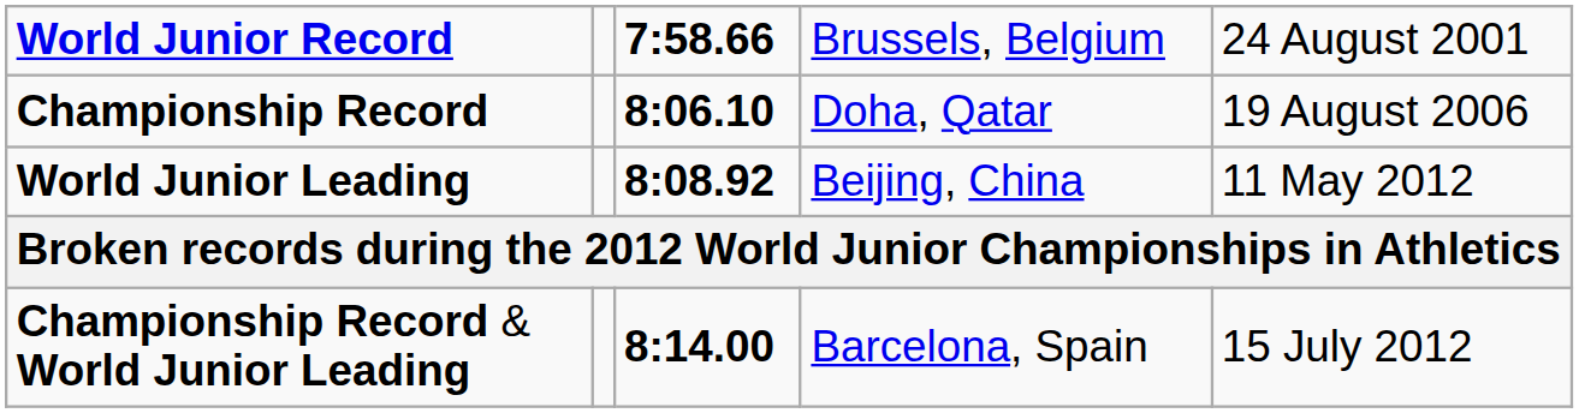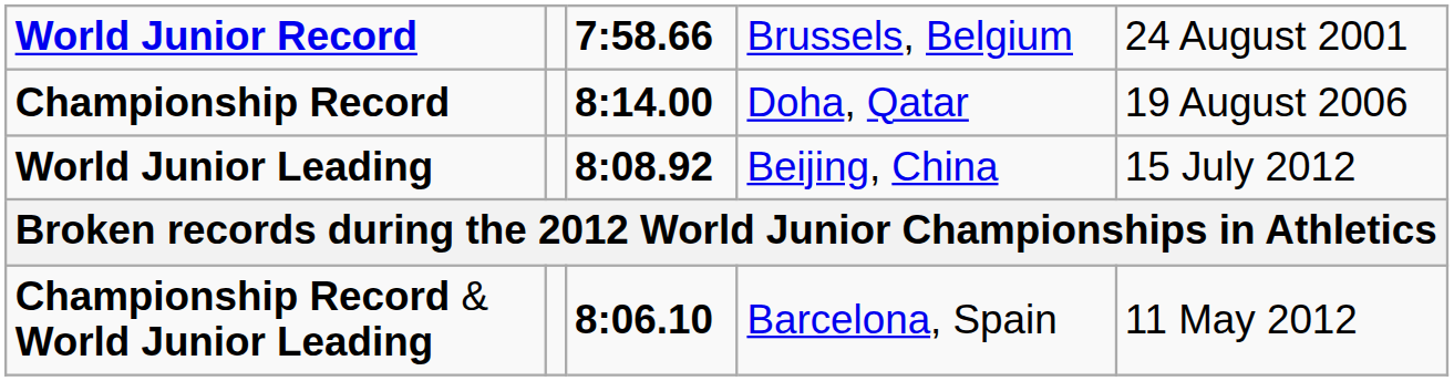Championship Record | column 3: 8:06.10 -> 8:14.00
World Junior Leading | column 5: 11 May 2012 -> 15 July 2012
Championship Record & World Junior Leading | column 3: 8:14.00 -> 8:06.10
Championship Record & World Junior Leading | column 5: 15 July 2012 -> 11 May 2012
